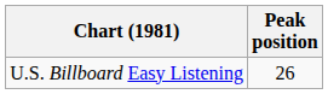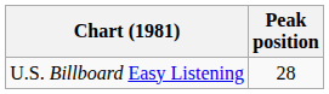U.S. Billboard Easy Listening | Peak position: 26 -> 28
